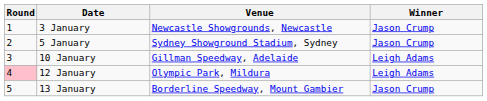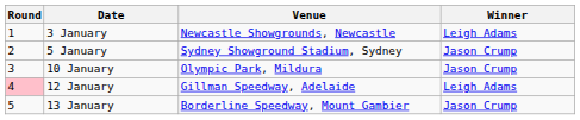3 January | Winner: Jason Crump -> Leigh Adams
10 January | Venue: Gillman Speedway, Adelaide -> Olympic Park, Mildura
10 January | Winner: Leigh Adams -> Jason Crump
12 January | Venue: Olympic Park, Mildura -> Gillman Speedway, Adelaide
